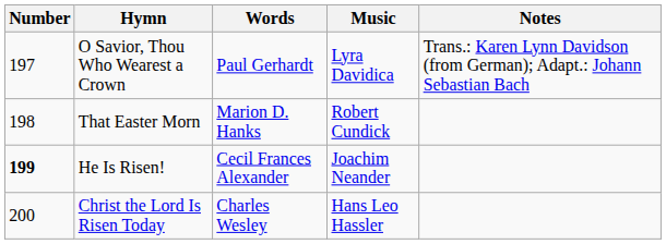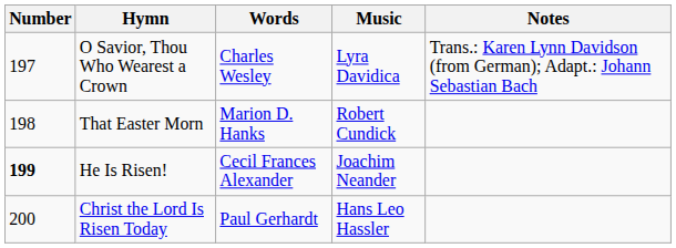O Savior, Thou Who Wearest a Crown | Words: Paul Gerhardt -> Charles Wesley
Christ the Lord Is Risen Today | Words: Charles Wesley -> Paul Gerhardt
